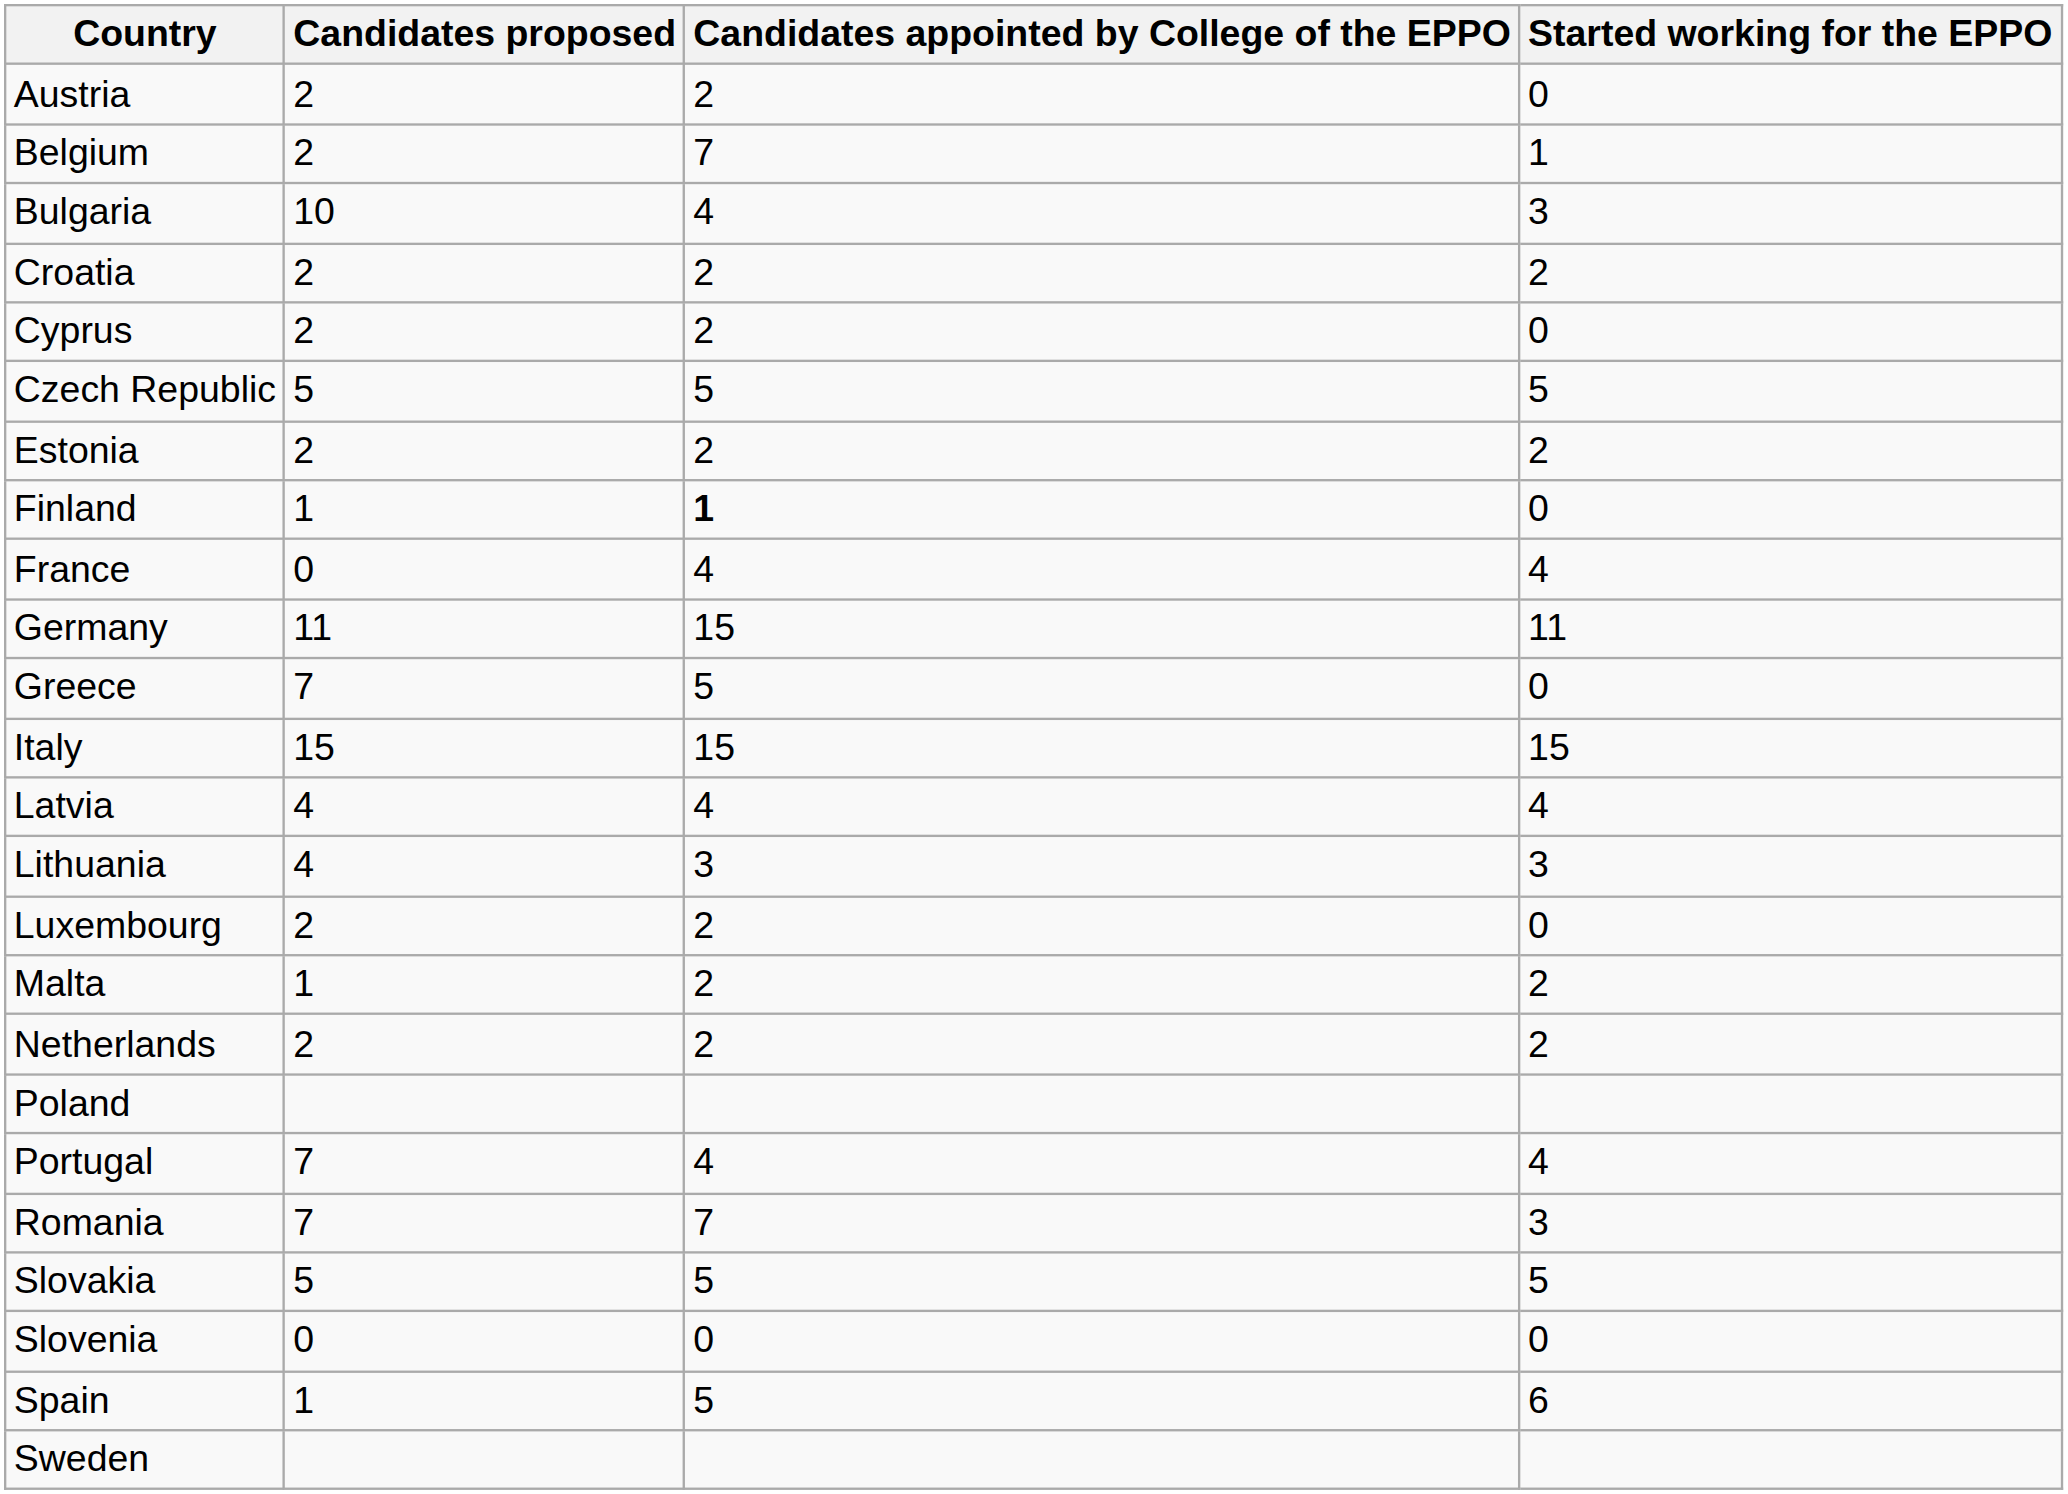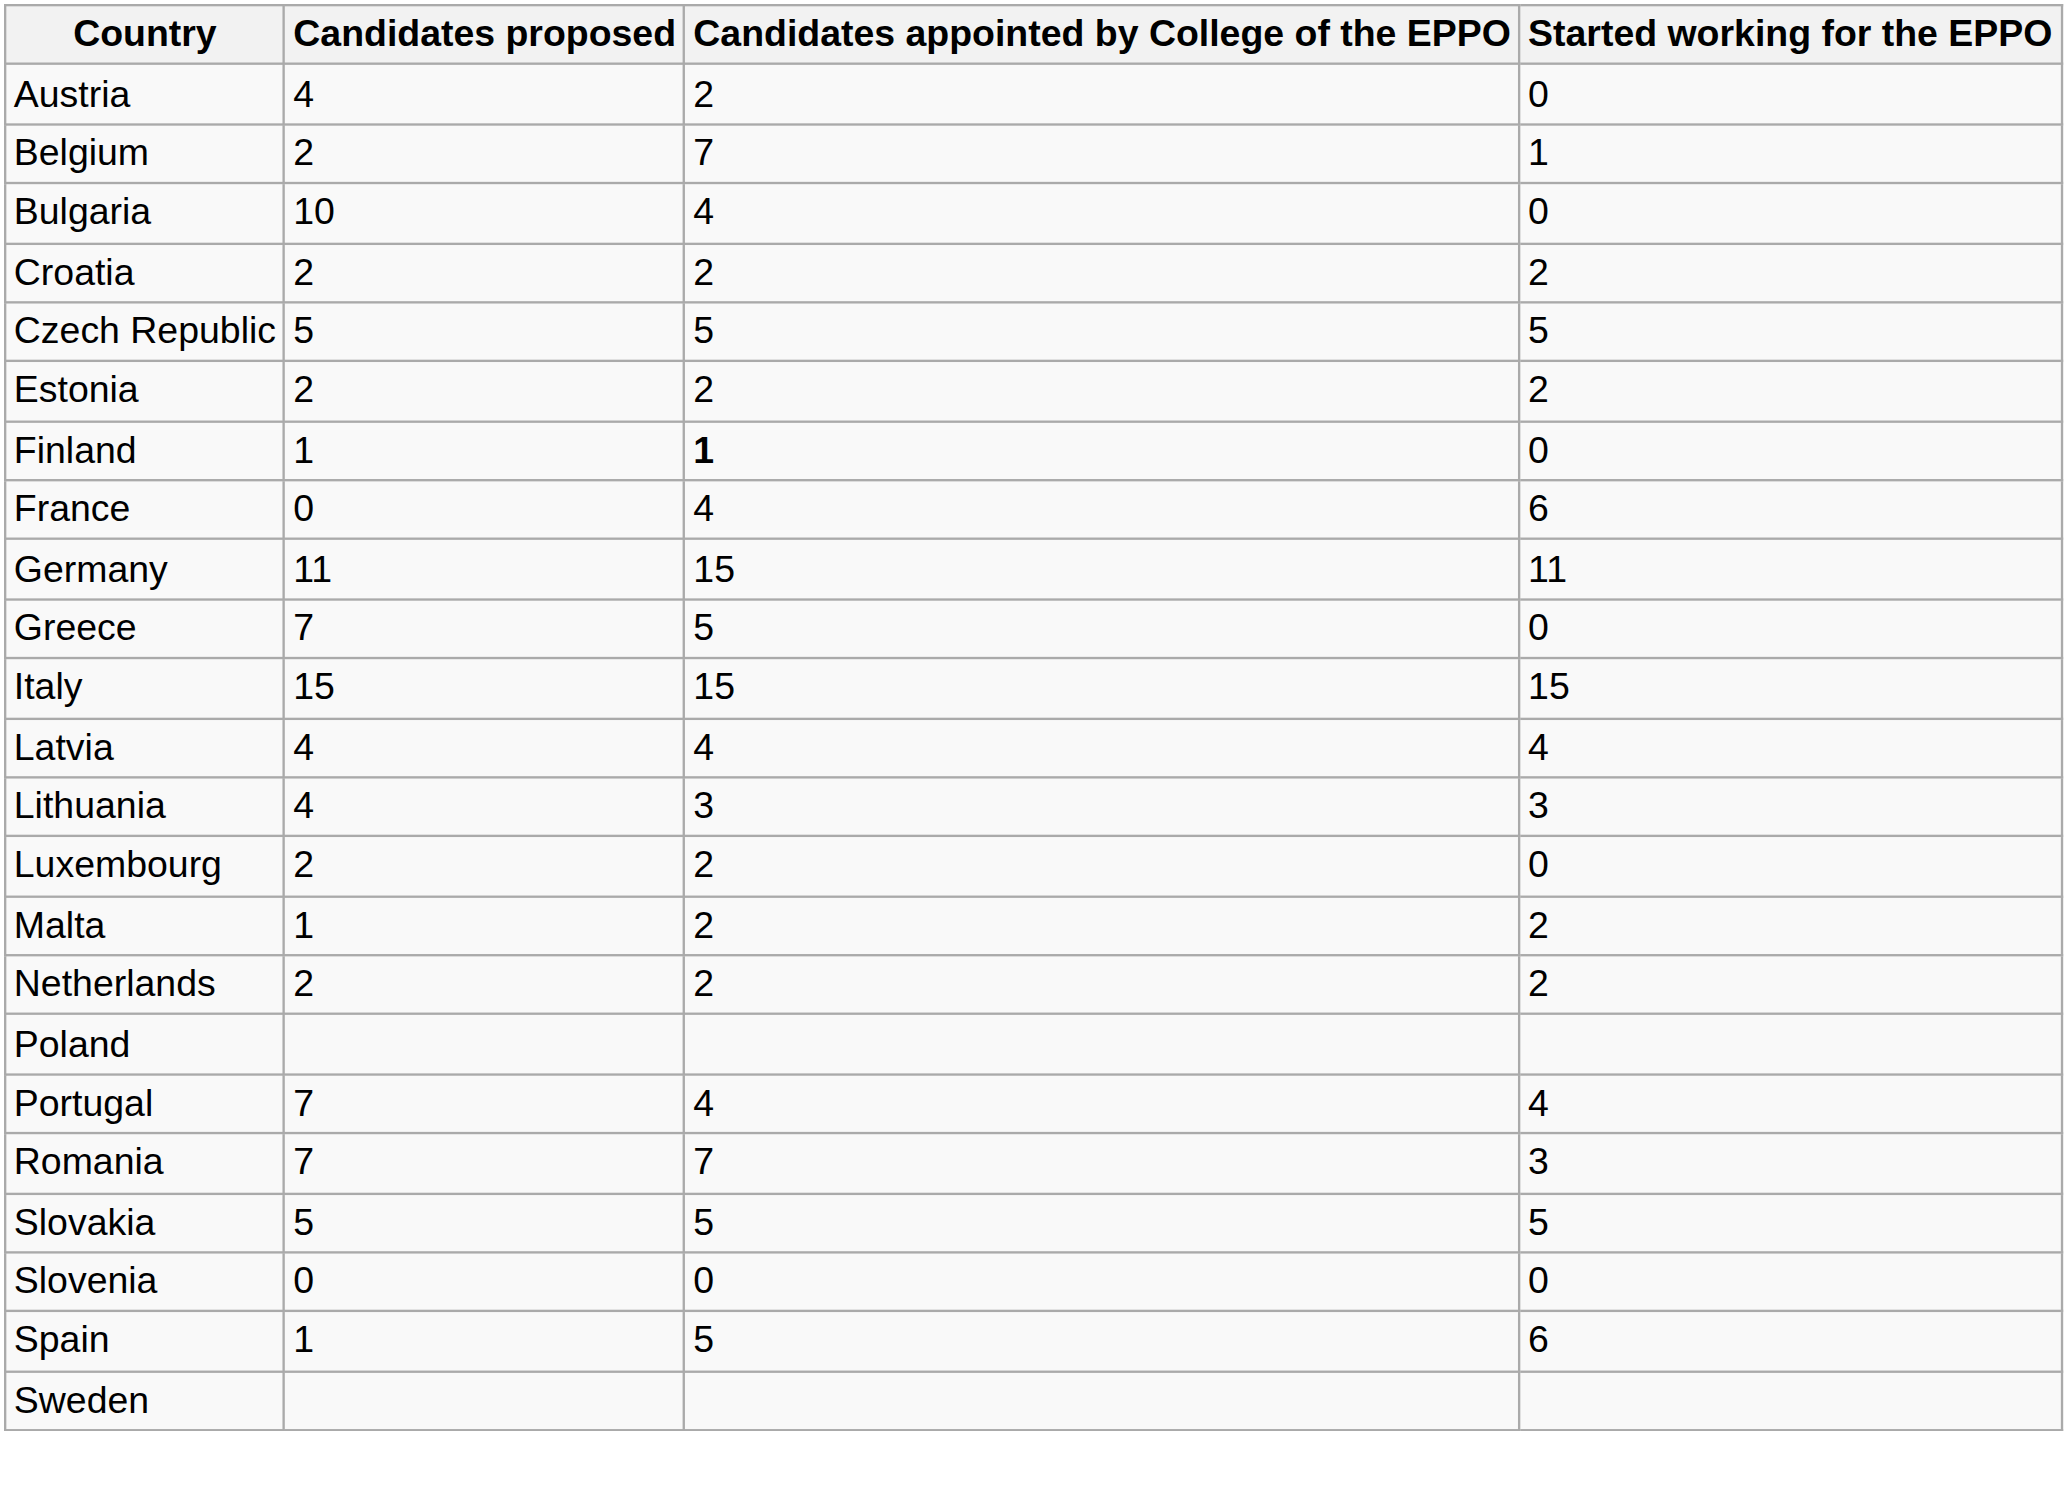Austria | Candidates proposed: 2 -> 4
Bulgaria | Started working for the EPPO: 3 -> 0
- row: Cyprus | 2 | 2 | 0
France | Started working for the EPPO: 4 -> 6
